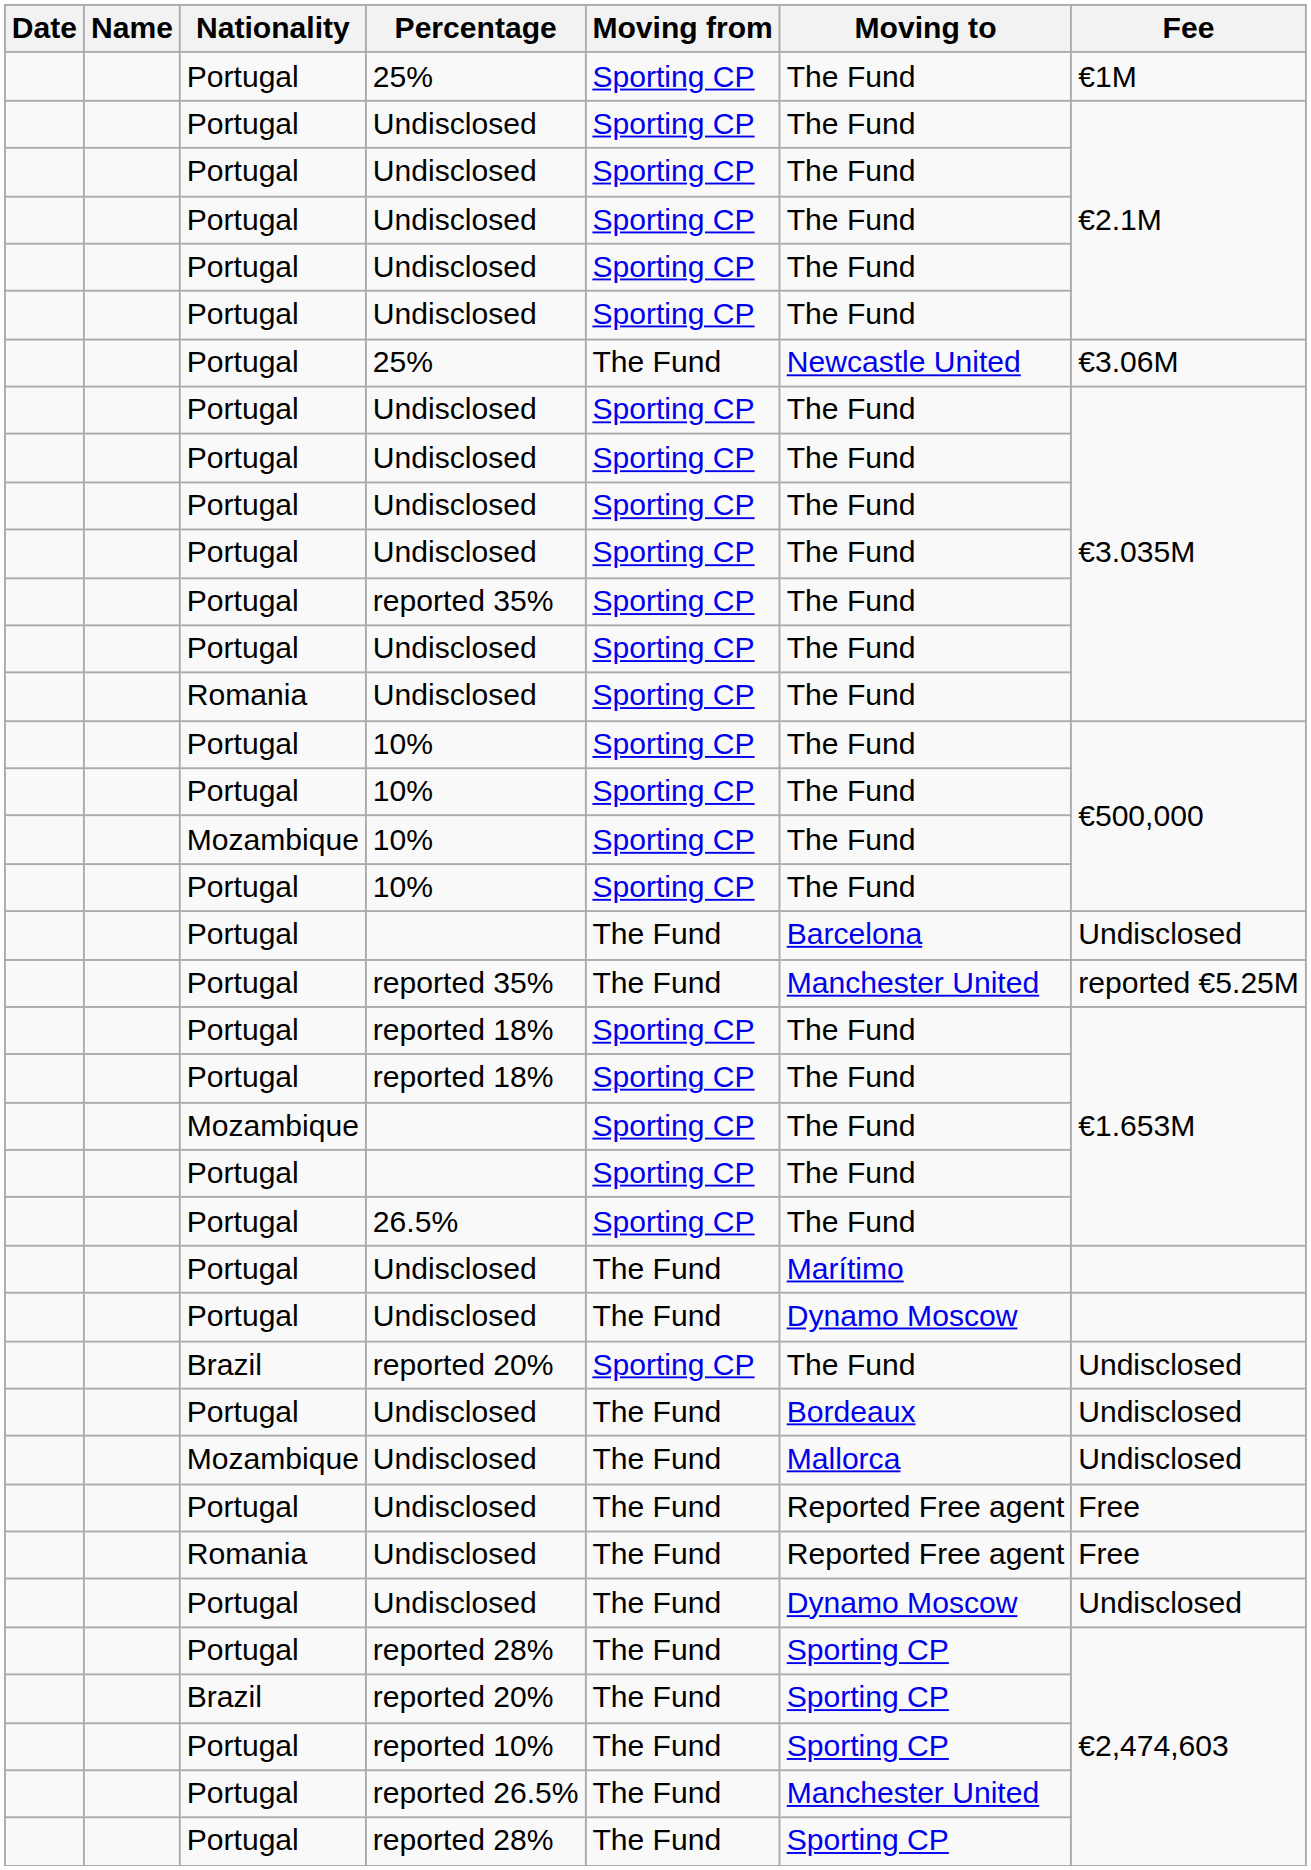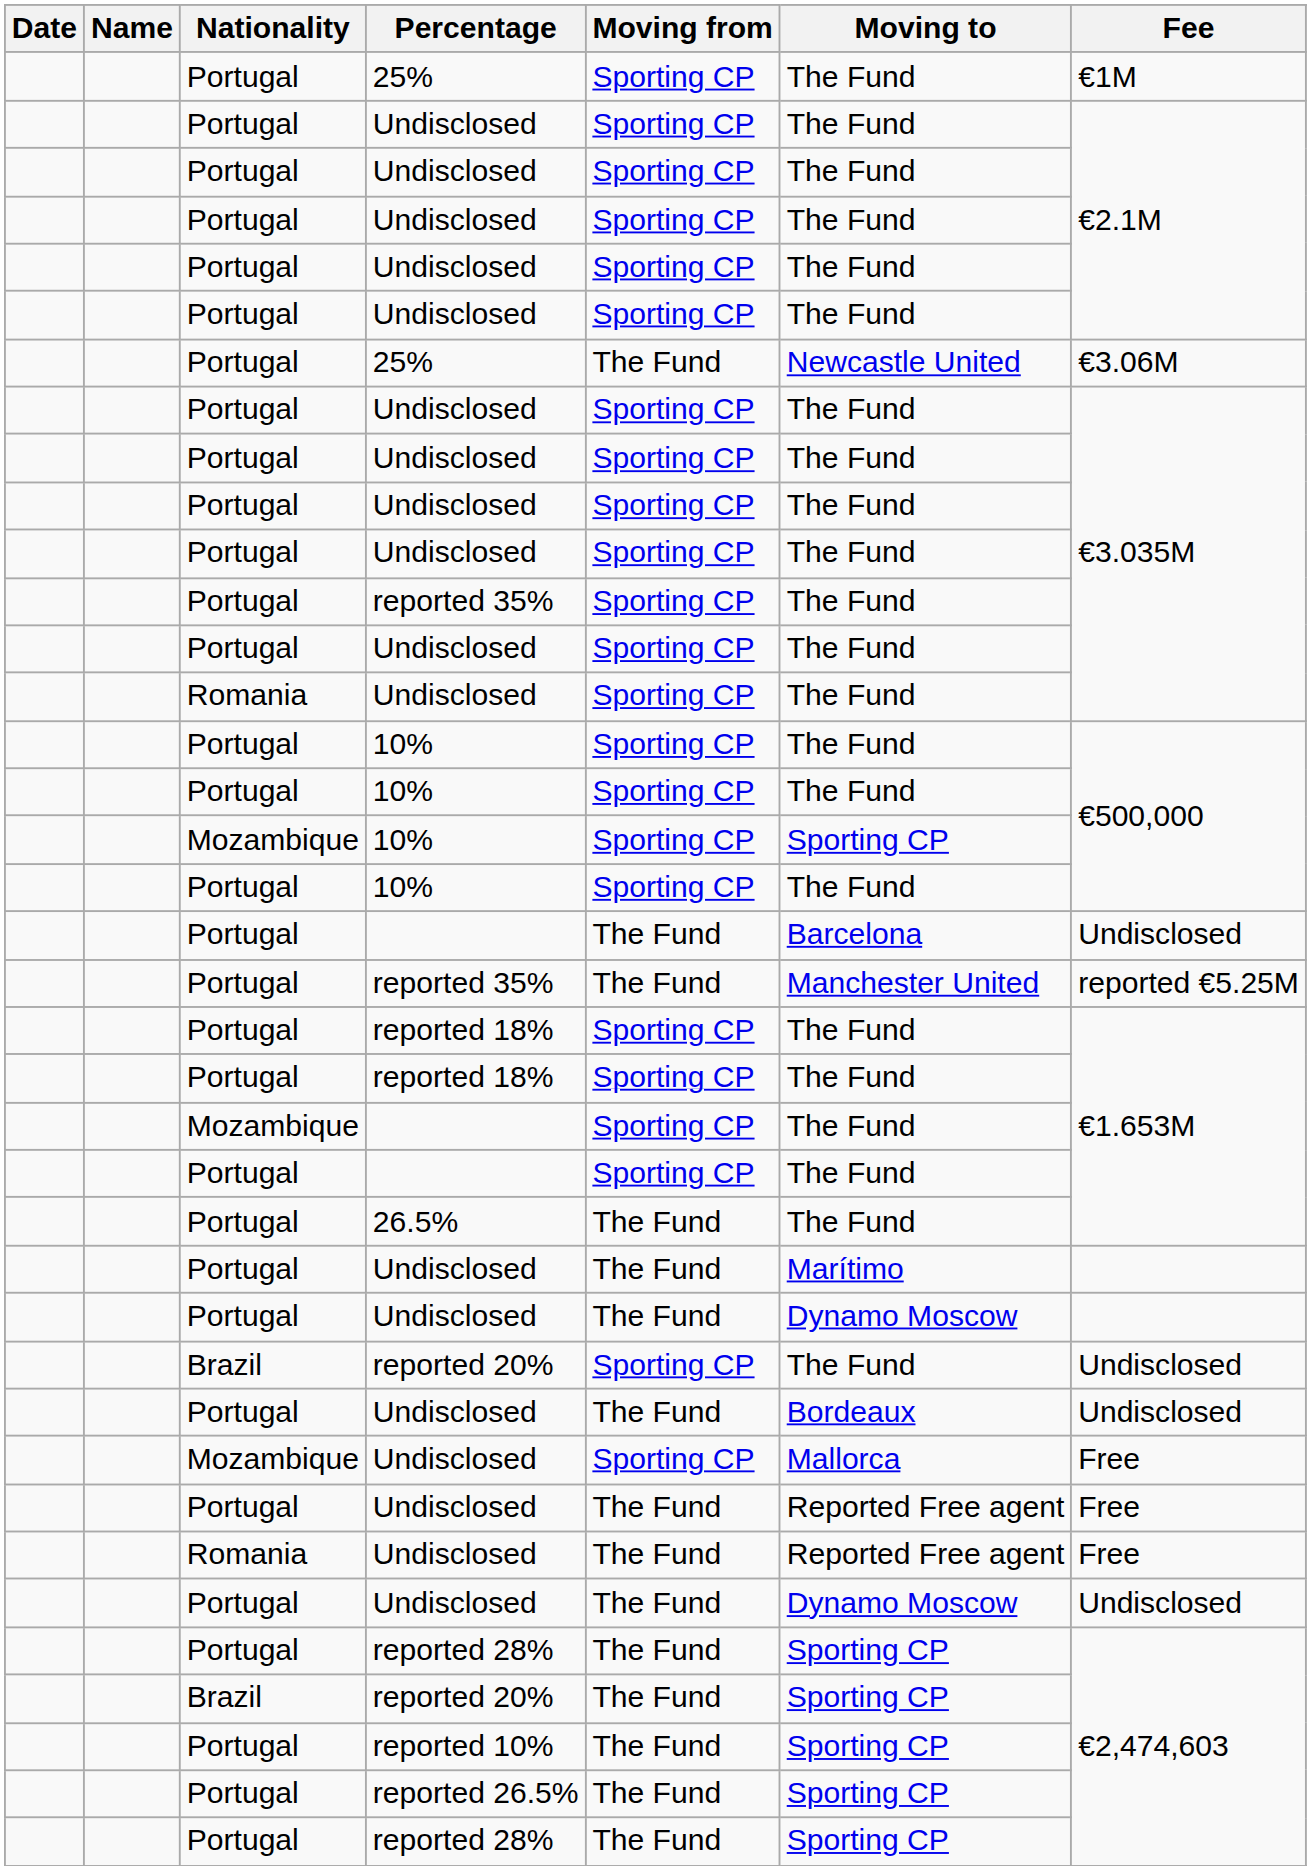Mozambique / 10% | Moving to: The Fund -> Sporting CP
26.5% | Moving from: Sporting CP -> The Fund
Mozambique / Undisclosed | Moving from: The Fund -> Sporting CP
Mozambique / Undisclosed | Fee: Undisclosed -> Free
reported 26.5% | Moving to: Manchester United -> Sporting CP
